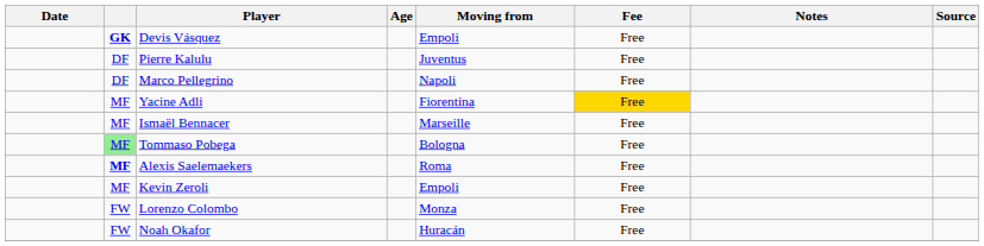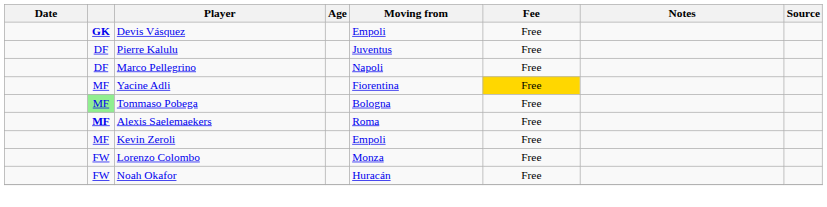- row: MF | Ismaël Bennacer | Marseille | Free
